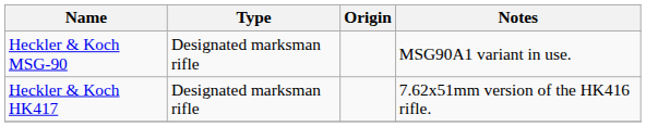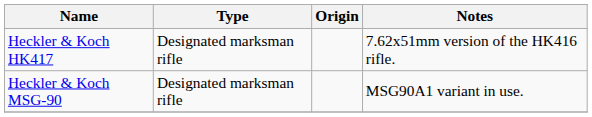rows swapped: Heckler & Koch HK417 <-> Heckler & Koch MSG-90
